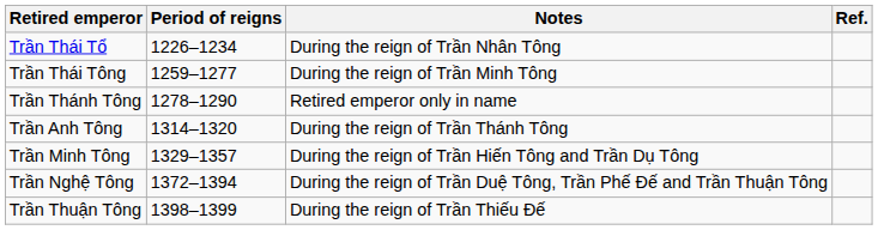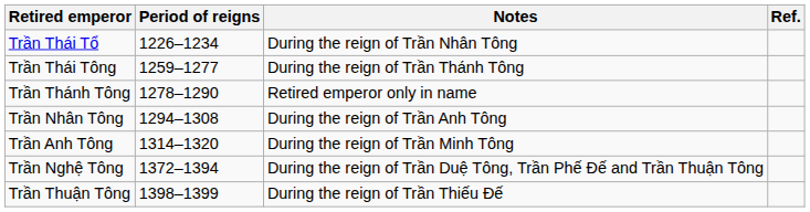Trần Thái Tông | Notes: During the reign of Trần Minh Tông -> During the reign of Trần Thánh Tông
+ row: Trần Nhân Tông | 1294–1308 | During the reign of Trần Anh Tông
Trần Anh Tông | Notes: During the reign of Trần Thánh Tông -> During the reign of Trần Minh Tông
- row: Trần Minh Tông | 1329–1357 | During the reign of Trần Hiến Tông and Trần Dụ Tông
